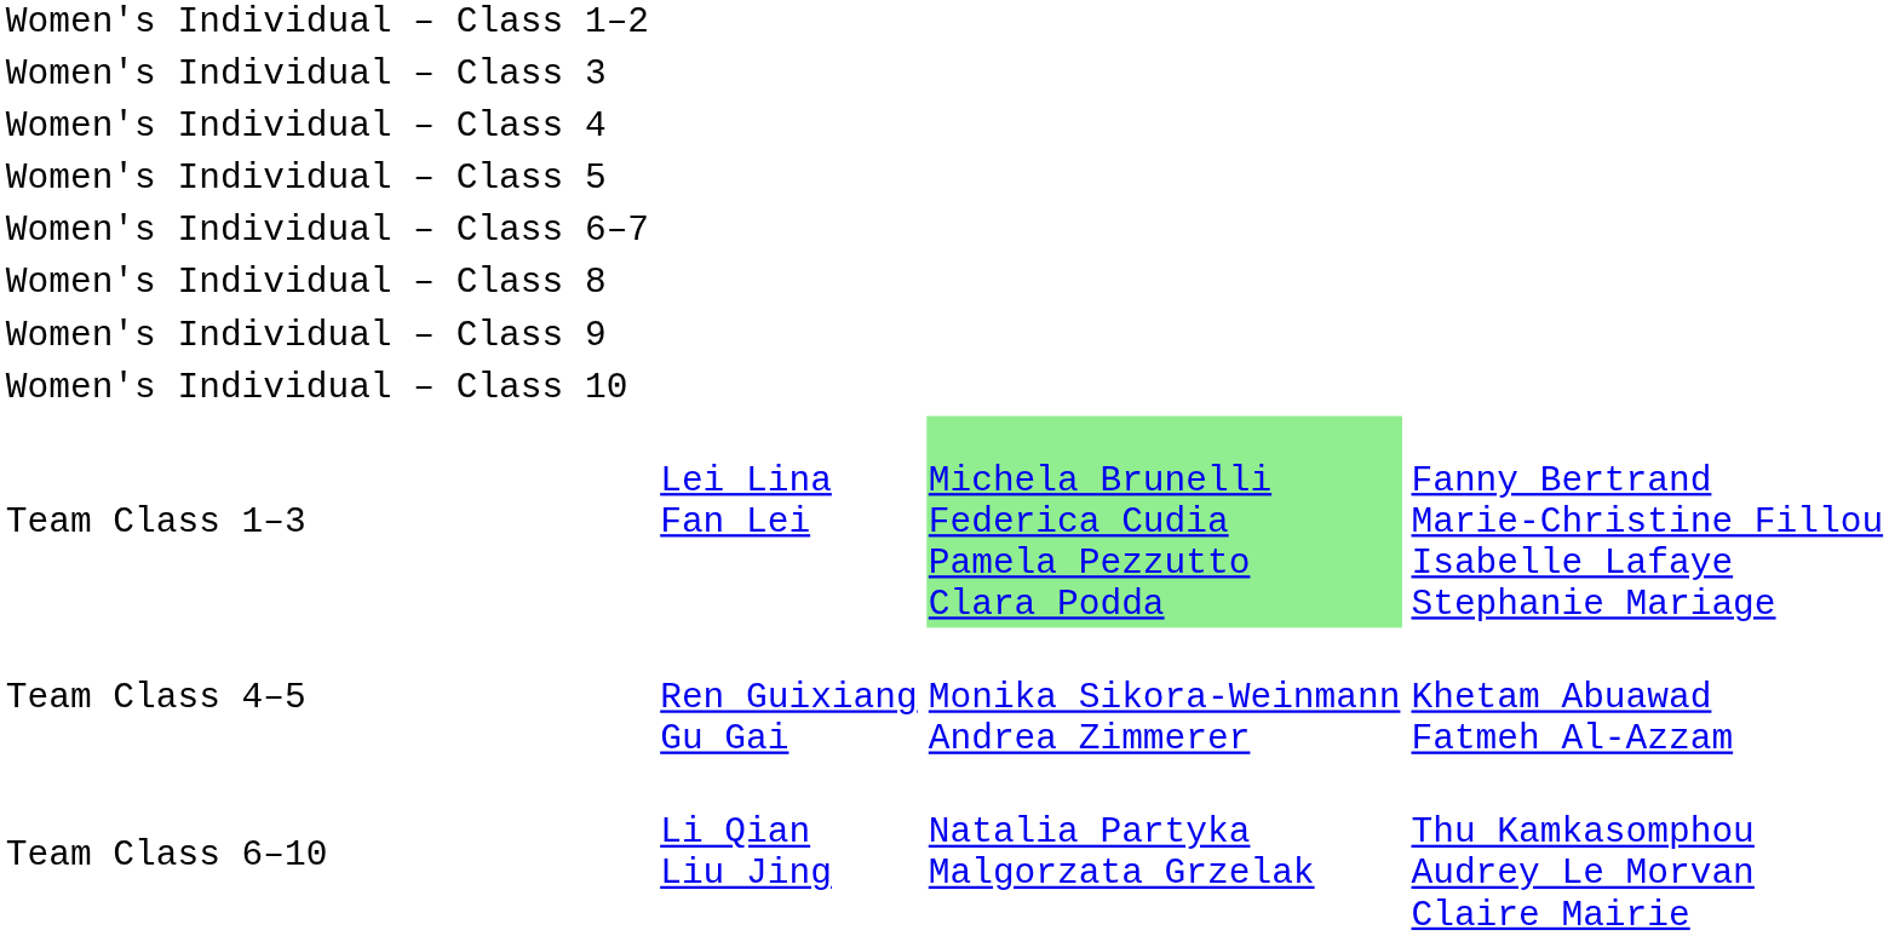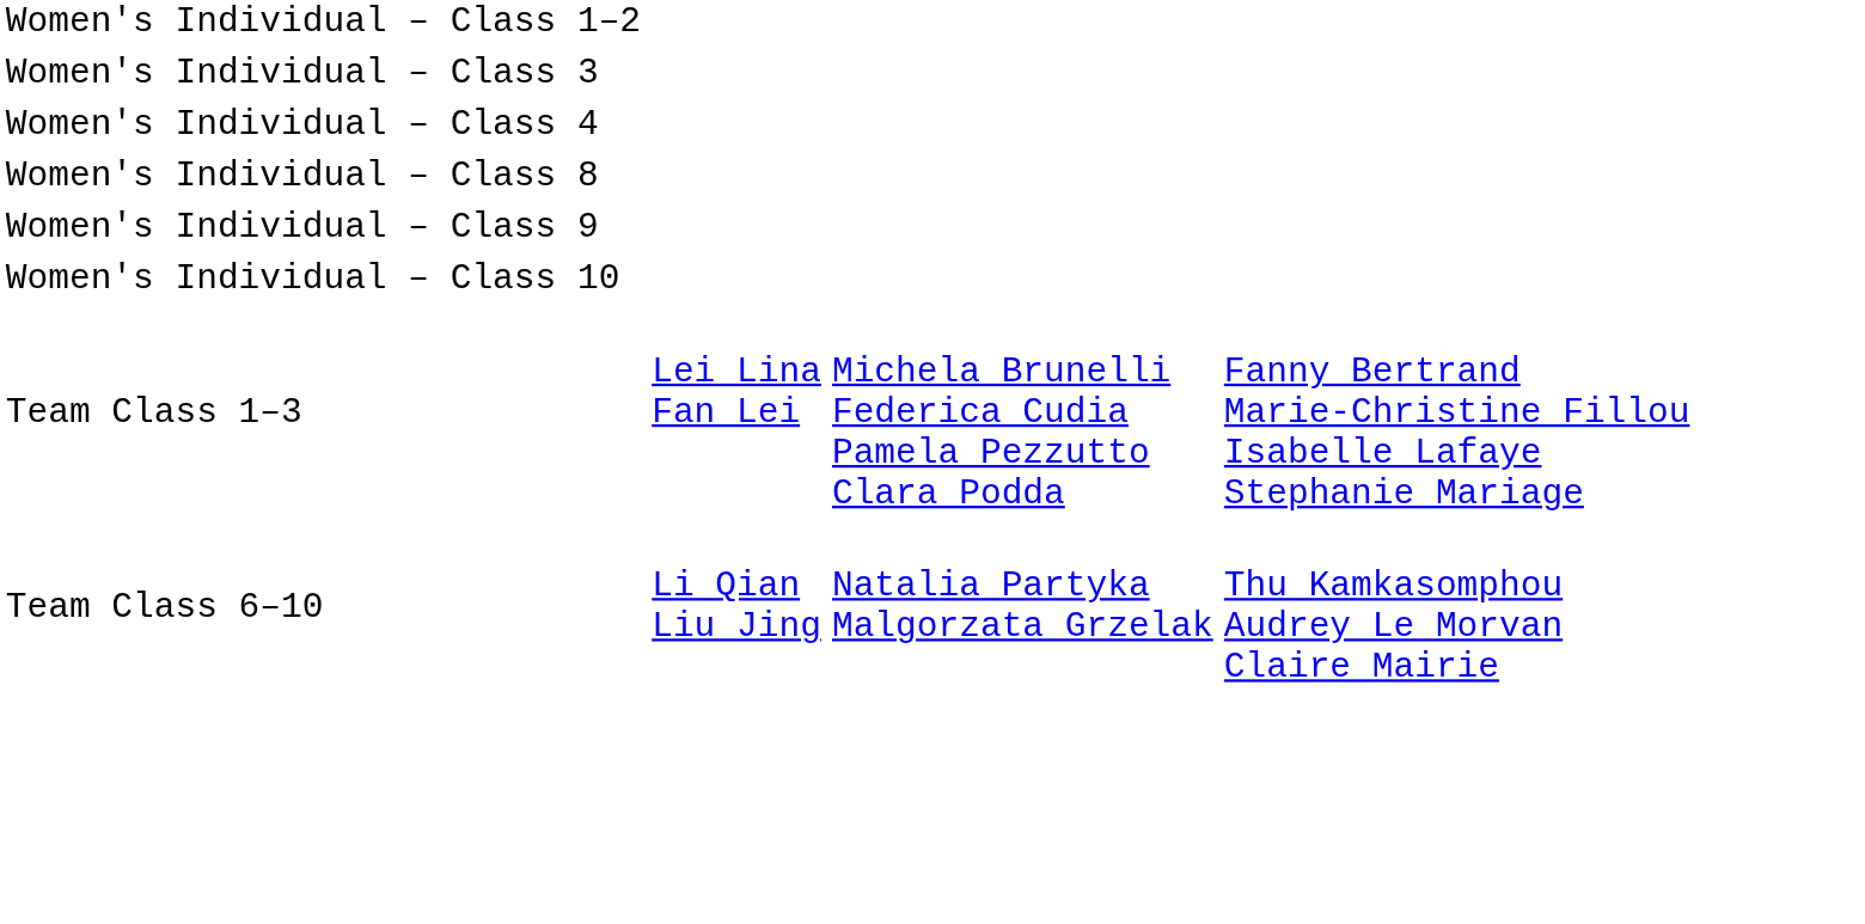- row: Women's Individual – Class 5
- row: Women's Individual – Class 6–7
Team Class 1–3 | column 3: lightgreen background -> no background
- row: Team Class 4–5 | Ren Guixiang Gu Gai | Monika Sikora-Weinmann Andrea Zimmerer | Khetam Abuawad Fatmeh Al-Azzam
